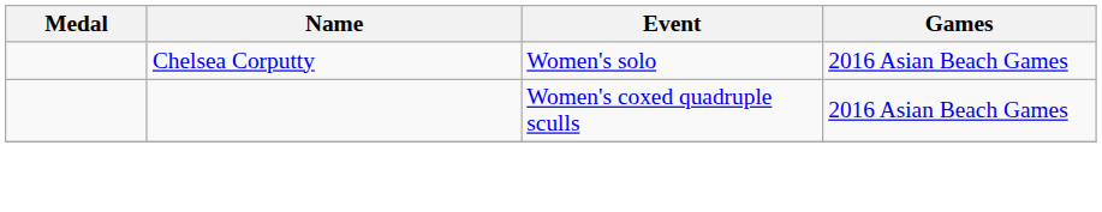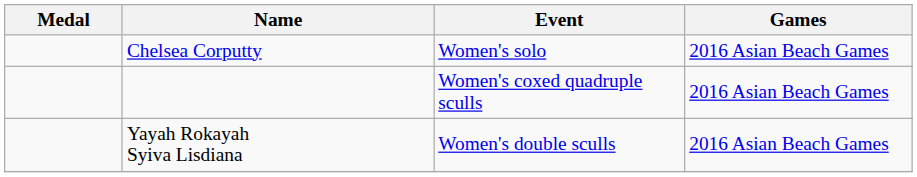+ row: Yayah Rokayah Syiva Lisdiana | Women's double sculls | 2016 Asian Beach Games
